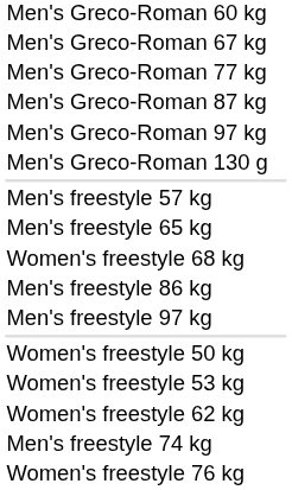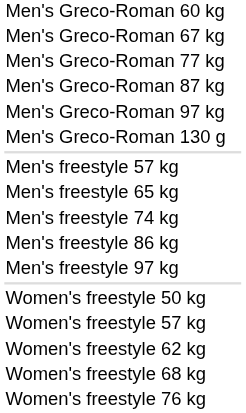rows swapped: Men's freestyle 74 kg <-> Women's freestyle 68 kg
- row: Women's freestyle 53 kg
+ row: Women's freestyle 57 kg
